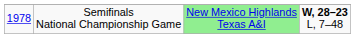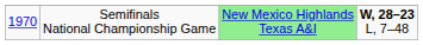Semifinals National Championship Game | column 1: 1978 -> 1970
